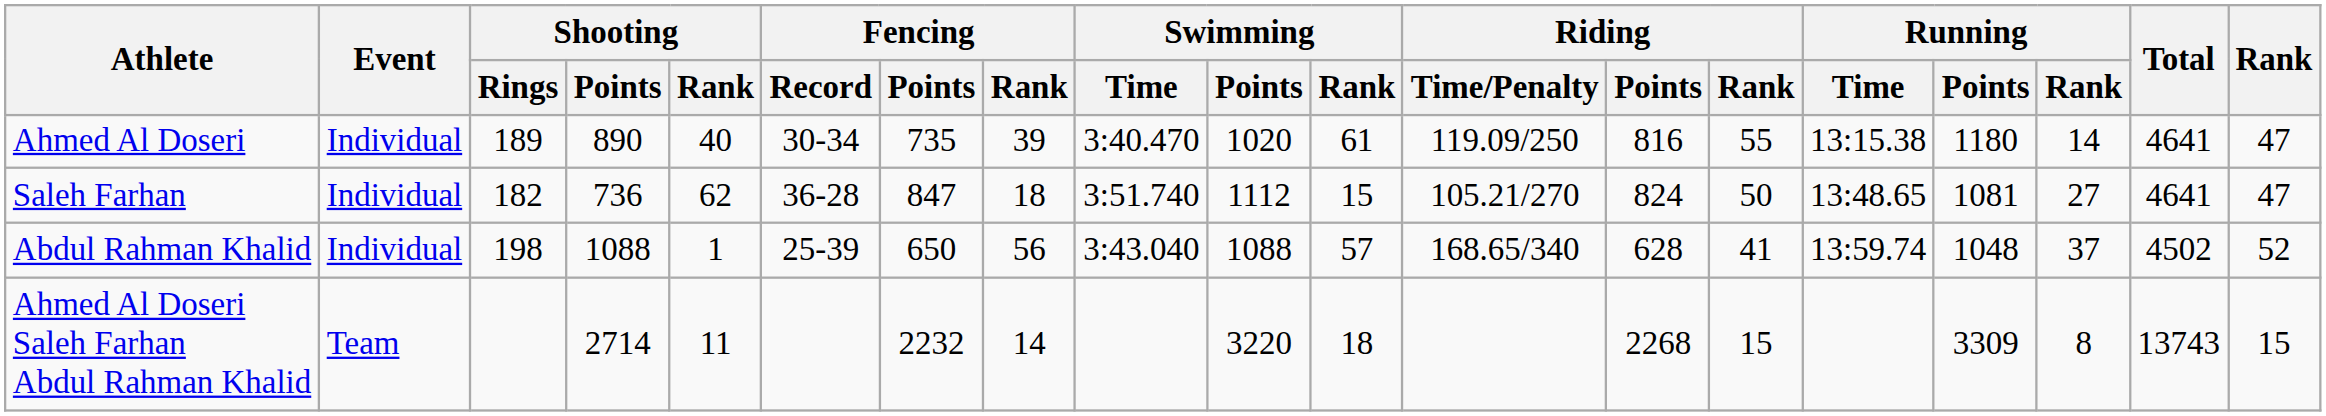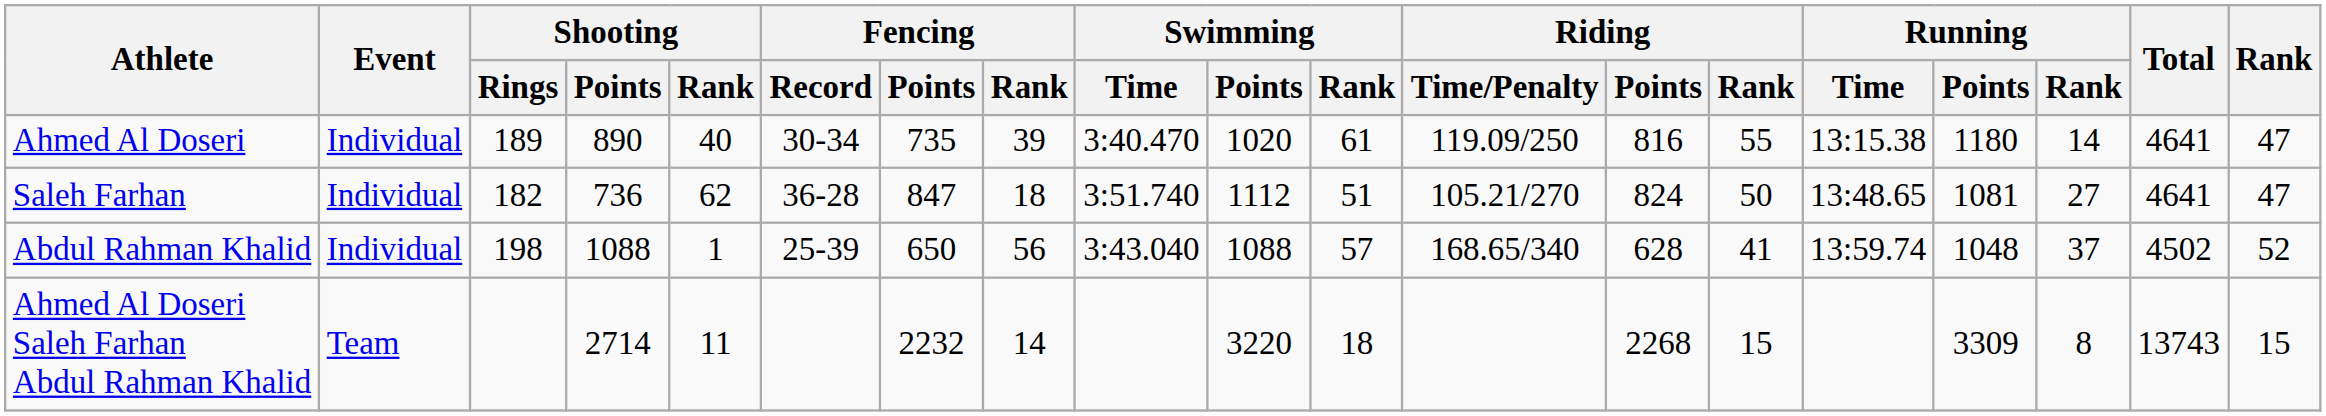Saleh Farhan | Swimming / Rank: 15 -> 51
